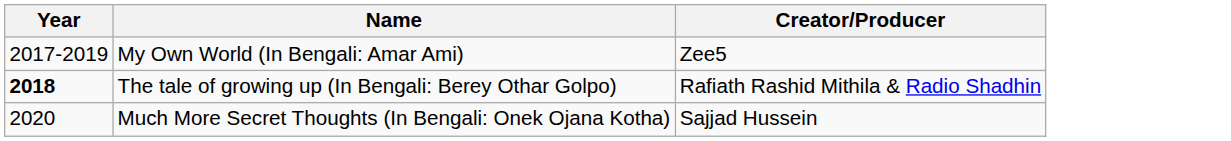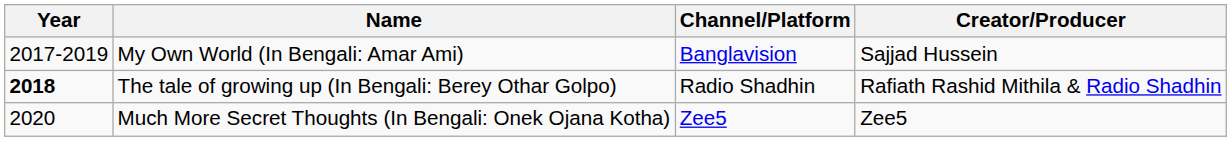+ column: Channel/Platform | Banglavision | Radio Shadhin | Zee5
My Own World (In Bengali: Amar Ami) | Creator/Producer: Zee5 -> Sajjad Hussein
Much More Secret Thoughts (In Bengali: Onek Ojana Kotha) | Creator/Producer: Sajjad Hussein -> Zee5
